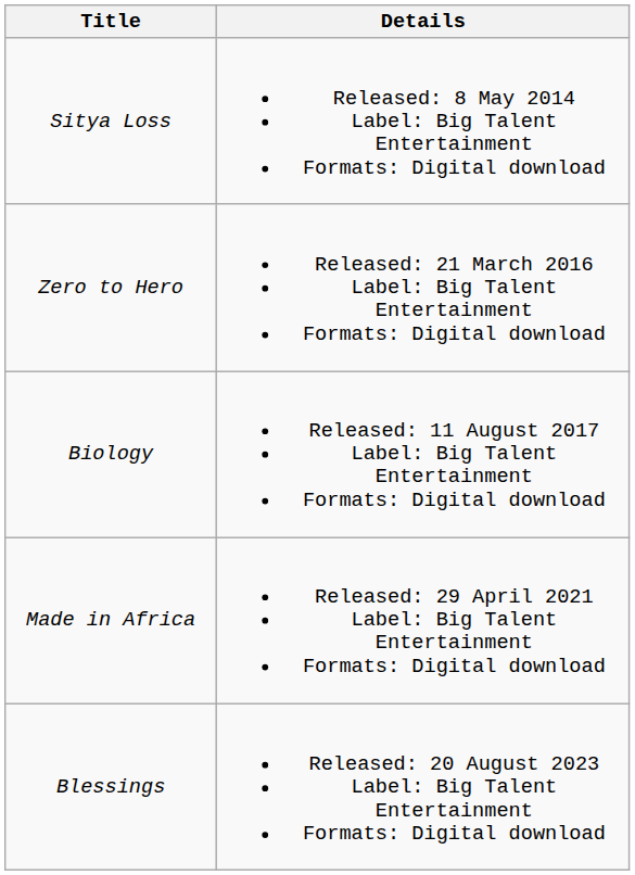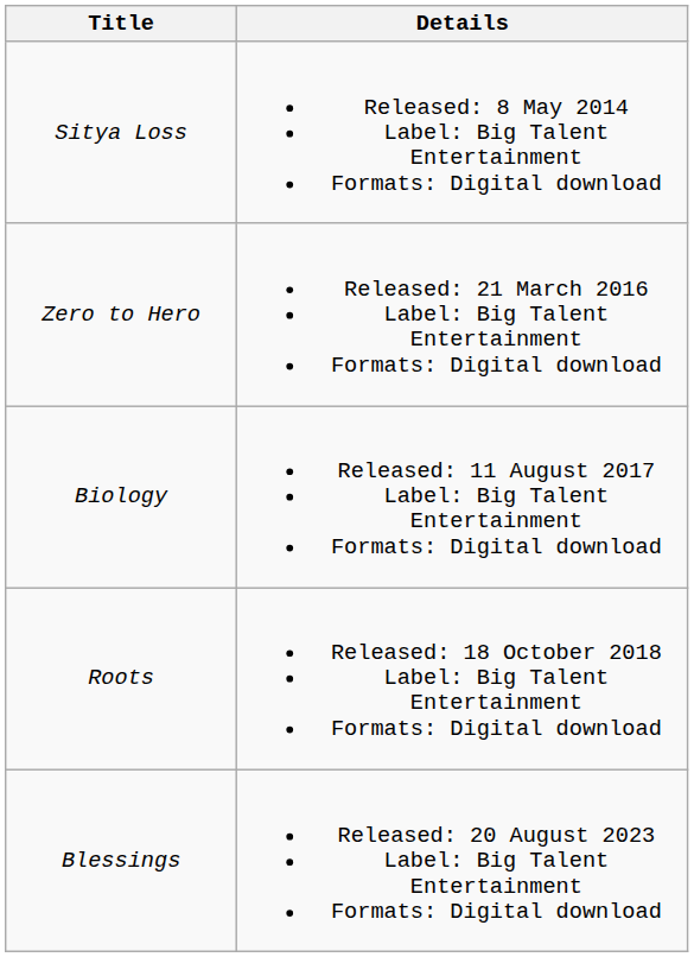+ row: Roots | Released: 18 October 2018 Label: Big Talent Entertainment Formats: Digital download
- row: Made in Africa | Released: 29 April 2021 Label: Big Talent Entertainment Formats: Digital download
